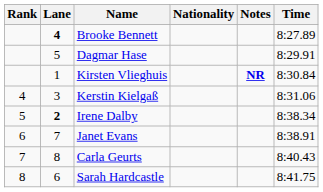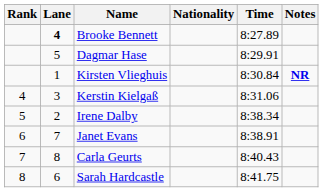columns swapped: Time <-> Notes
Irene Dalby | Lane: bold -> normal
